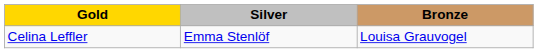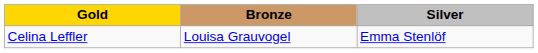columns swapped: Silver <-> Bronze
